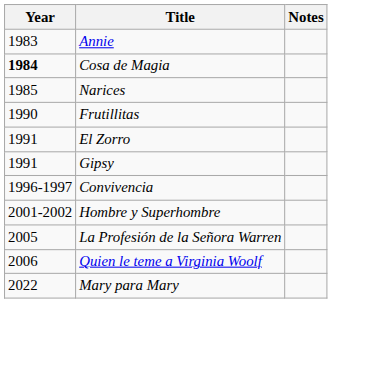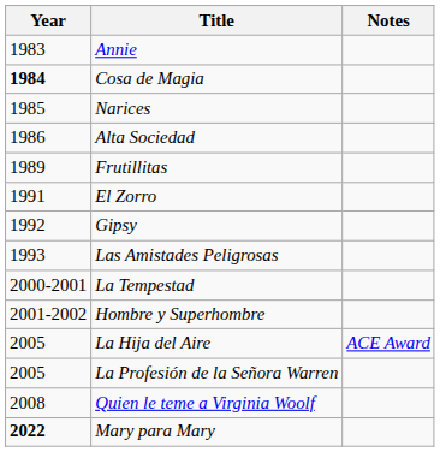+ row: 1986 | Alta Sociedad
Frutillitas | Year: 1990 -> 1989
Gipsy | Year: 1991 -> 1992
+ row: 1993 | Las Amistades Peligrosas
- row: 1996-1997 | Convivencia
+ row: 2000-2001 | La Tempestad
+ row: 2005 | La Hija del Aire | ACE Award
Quien le teme a Virginia Woolf | Year: 2006 -> 2008
Mary para Mary | Year: normal -> bold
